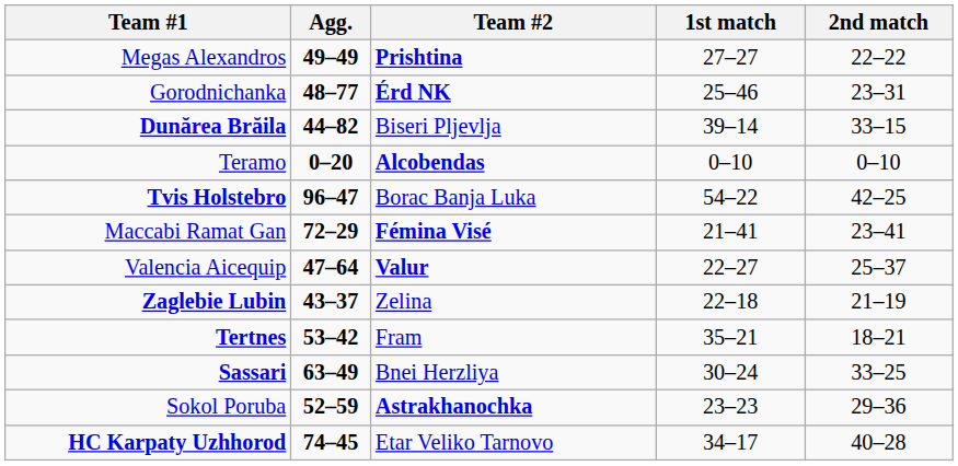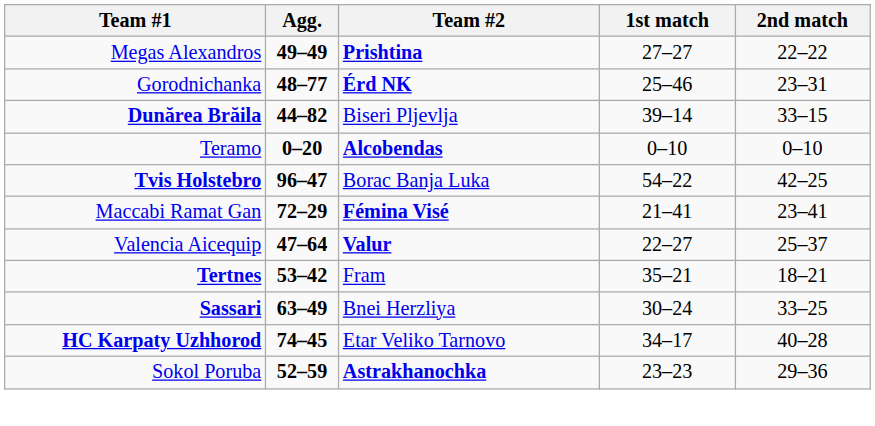- row: Zaglebie Lubin | 43–37 | Zelina | 22–18 | 21–19
rows swapped: HC Karpaty Uzhhorod <-> Sokol Poruba
